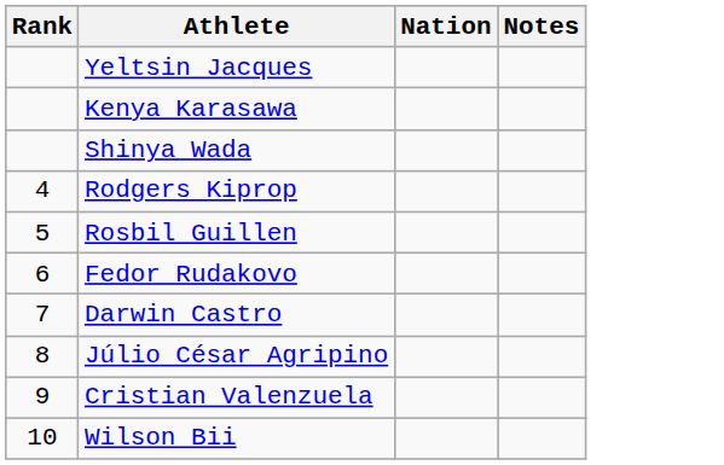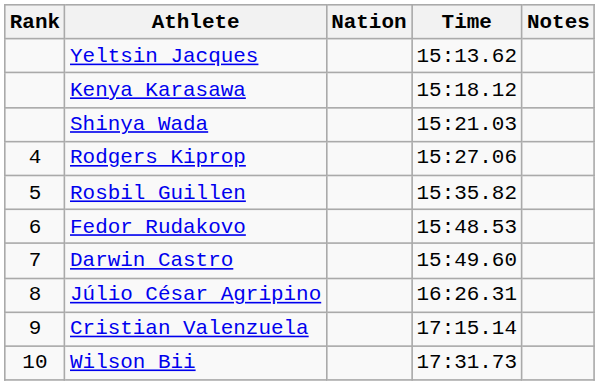+ column: Time | 15:13.62 | 15:18.12 | 15:21.03 | 15:27.06 | 15:35.82 | 15:48.53 | 15:49.60 | 16:26.31 | 17:15.14 | 17:31.73
